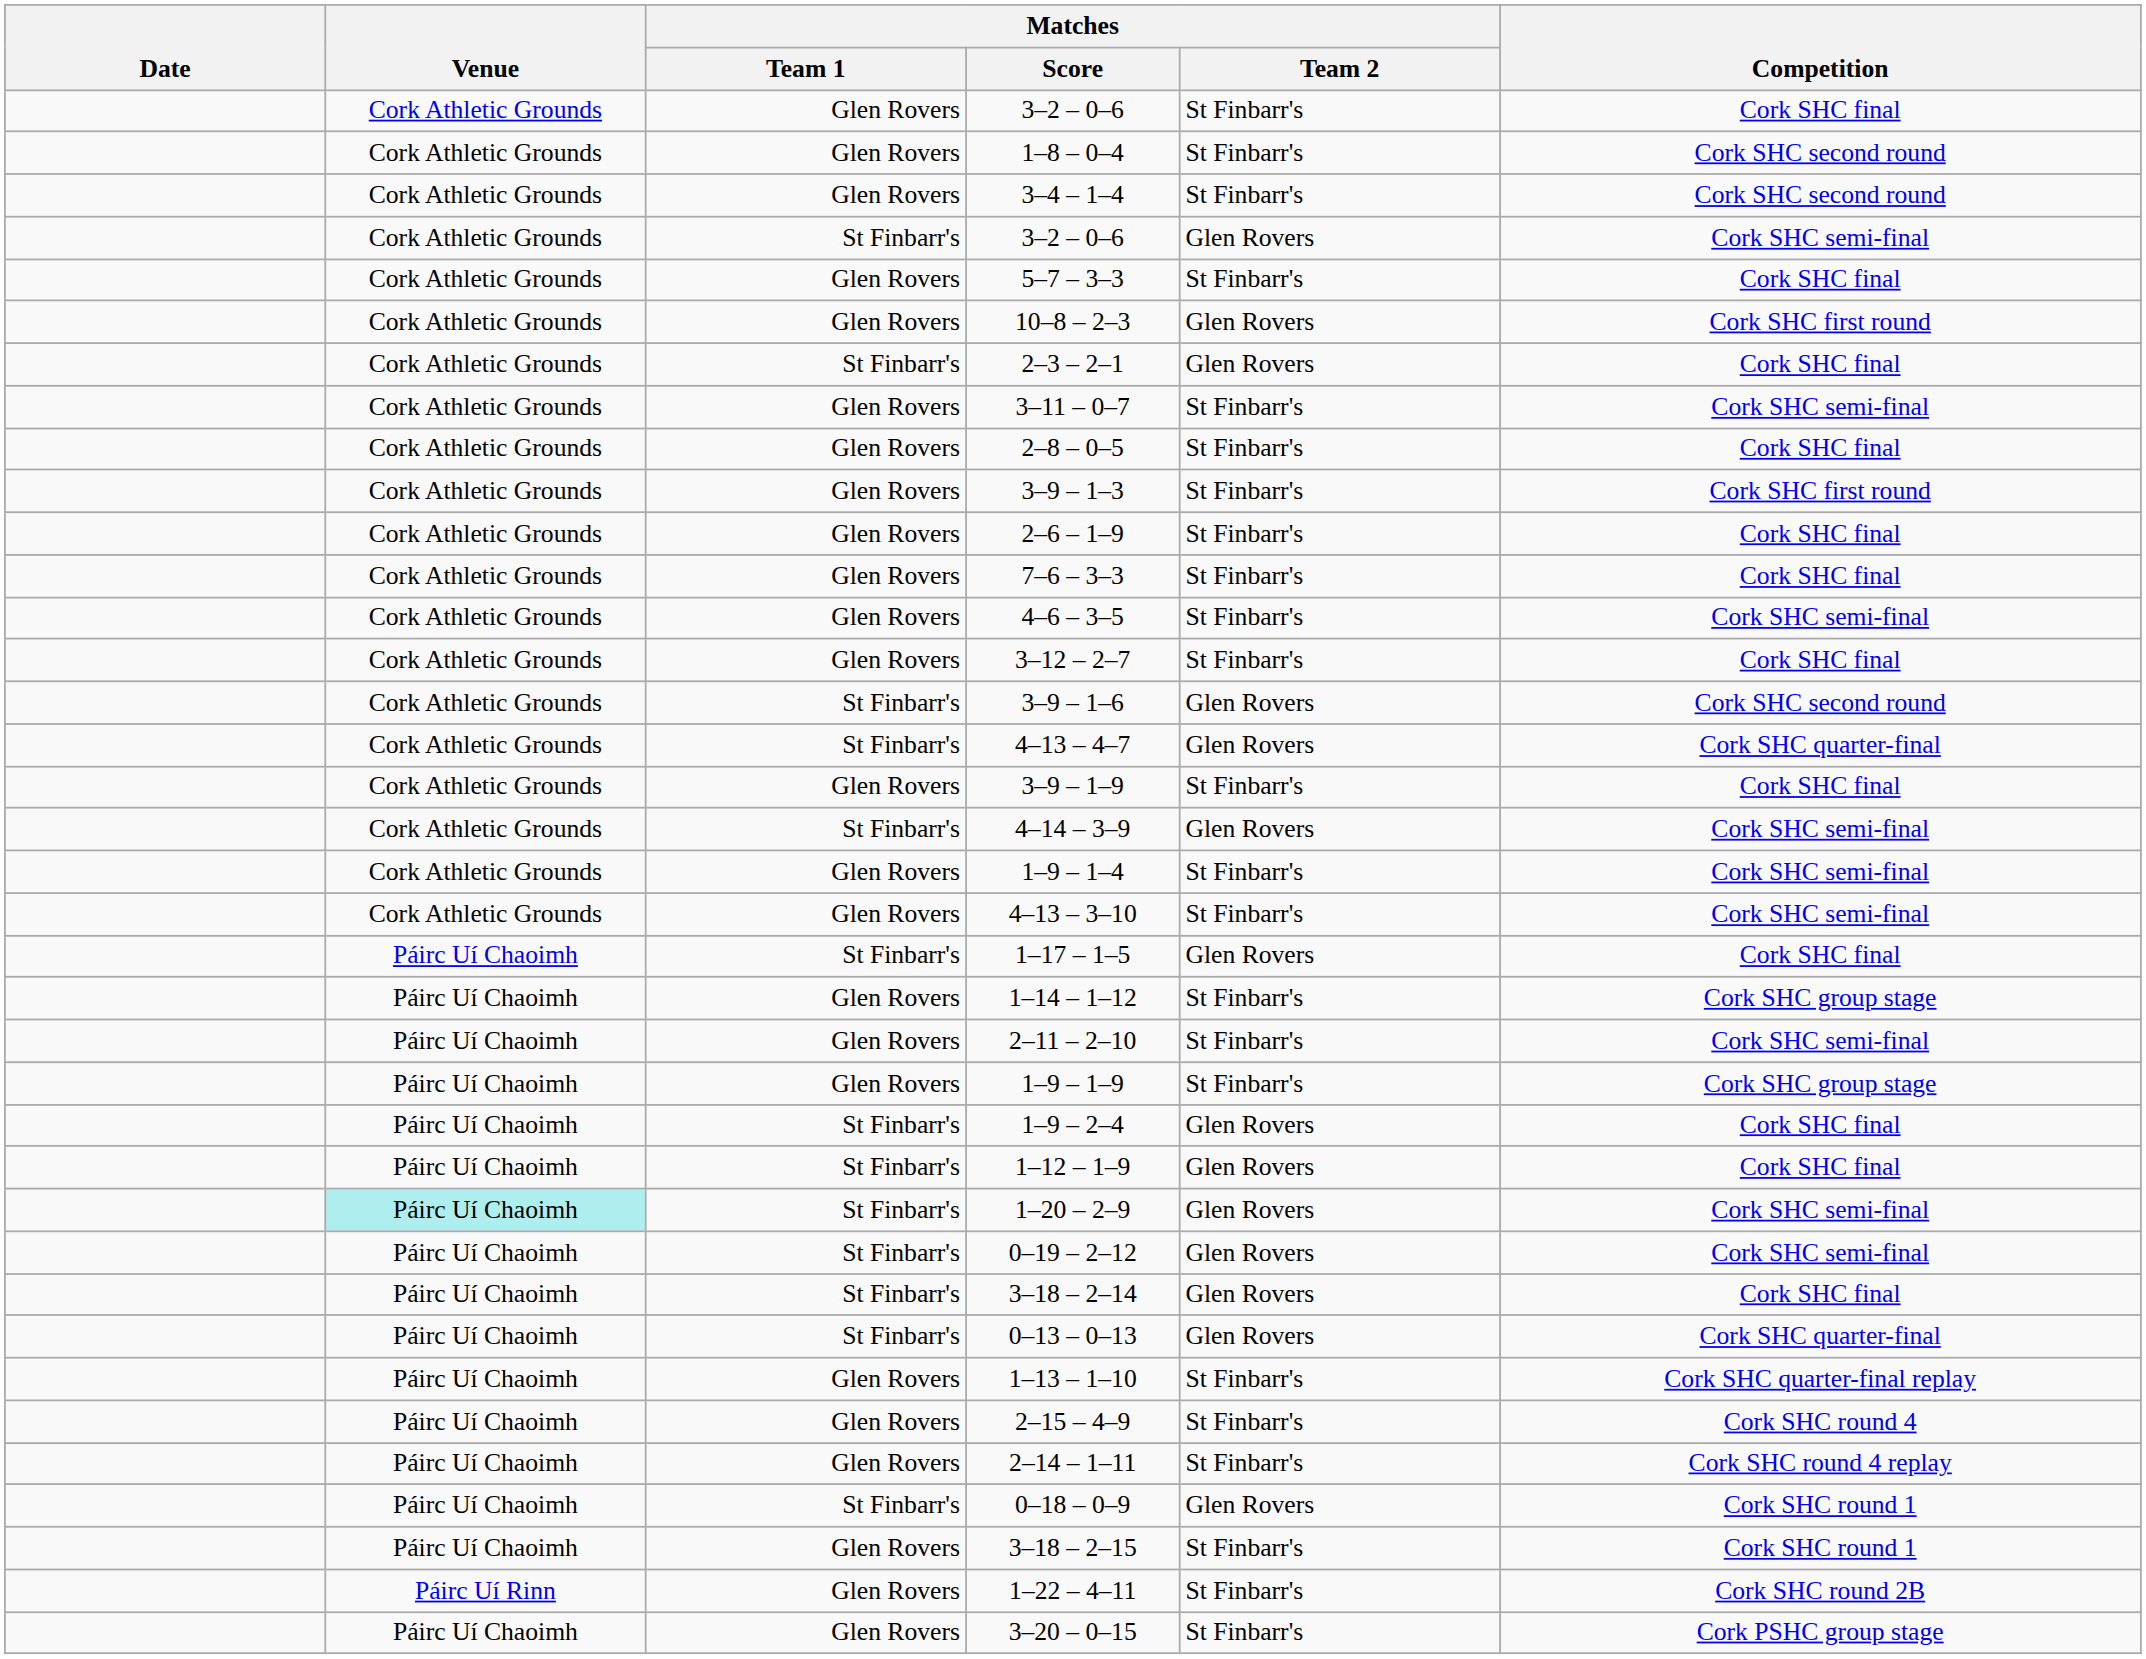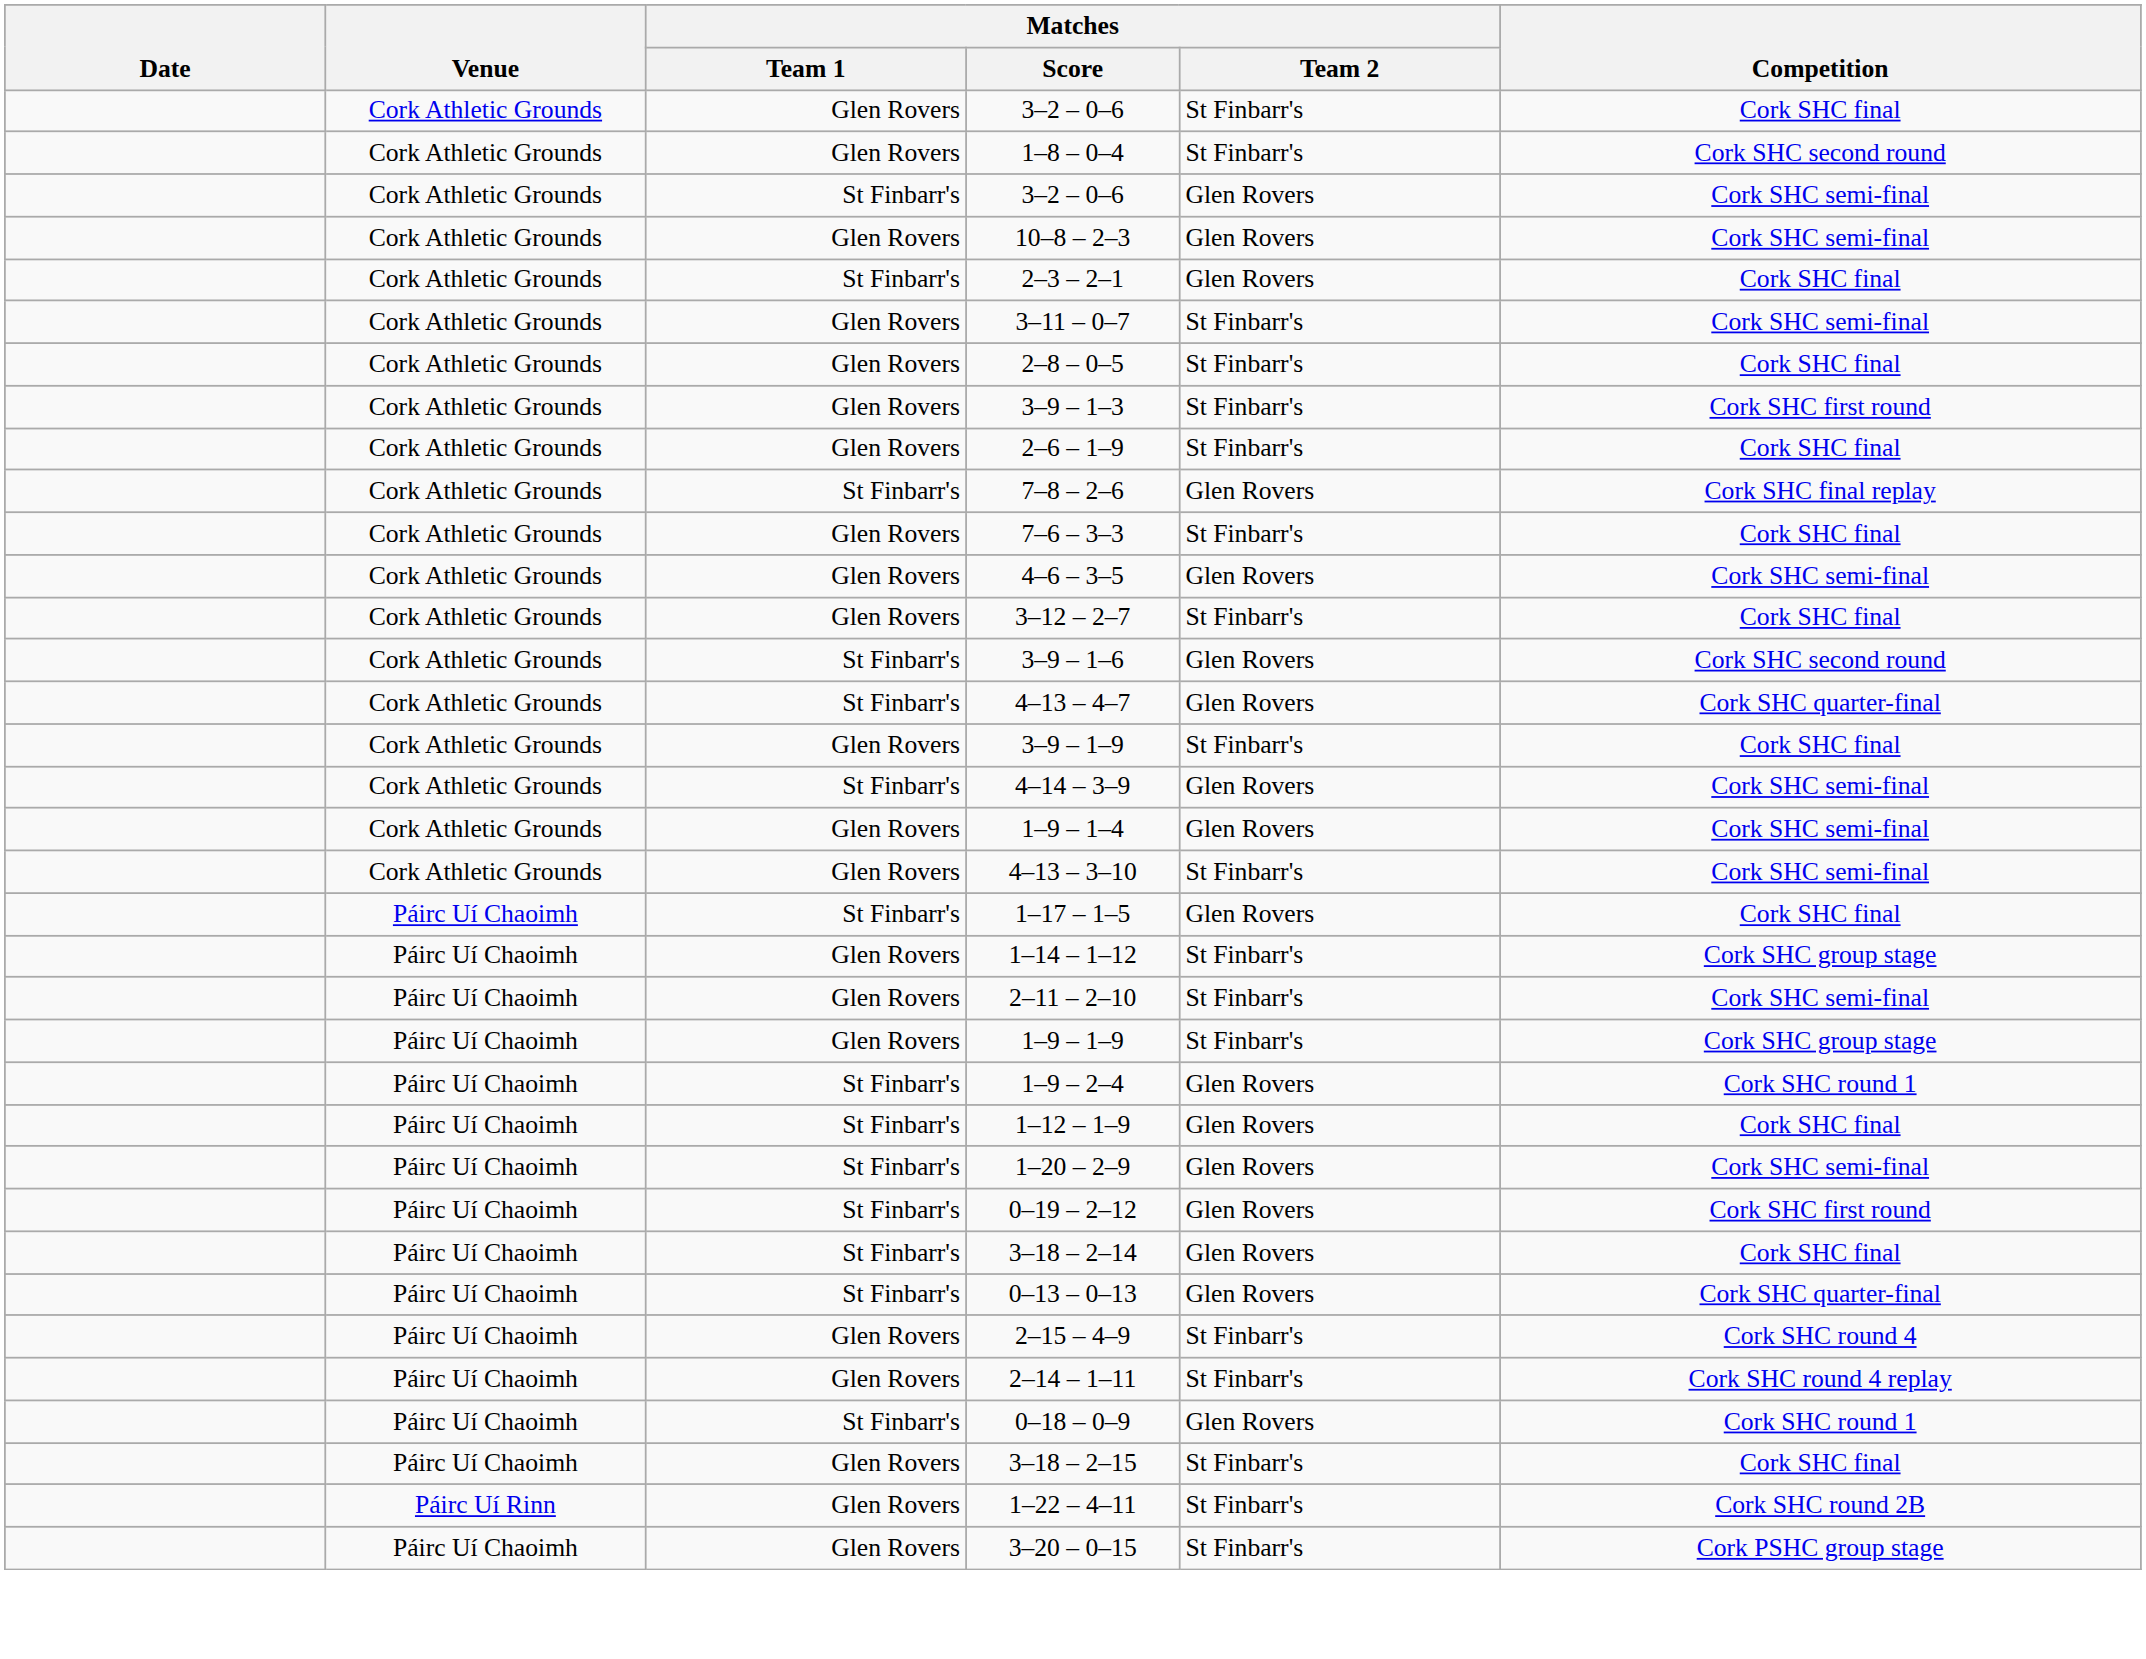- row: Cork Athletic Grounds | Glen Rovers | 3–4 – 1–4 | St Finbarr's | Cork SHC second round
- row: Cork Athletic Grounds | Glen Rovers | 5–7 – 3–3 | St Finbarr's | Cork SHC final
10–8 – 2–3 | Competition: Cork SHC first round -> Cork SHC semi-final
+ row: Cork Athletic Grounds | St Finbarr's | 7–8 – 2–6 | Glen Rovers | Cork SHC final replay
4–6 – 3–5 | Matches / Team 2: St Finbarr's -> Glen Rovers
1–9 – 1–4 | Matches / Team 2: St Finbarr's -> Glen Rovers
1–9 – 2–4 | Competition: Cork SHC final -> Cork SHC round 1
1–20 – 2–9 | Venue: paleturquoise background -> no background
0–19 – 2–12 | Competition: Cork SHC semi-final -> Cork SHC first round
- row: Páirc Uí Chaoimh | Glen Rovers | 1–13 – 1–10 | St Finbarr's | Cork SHC quarter-final replay
3–18 – 2–15 | Competition: Cork SHC round 1 -> Cork SHC final
